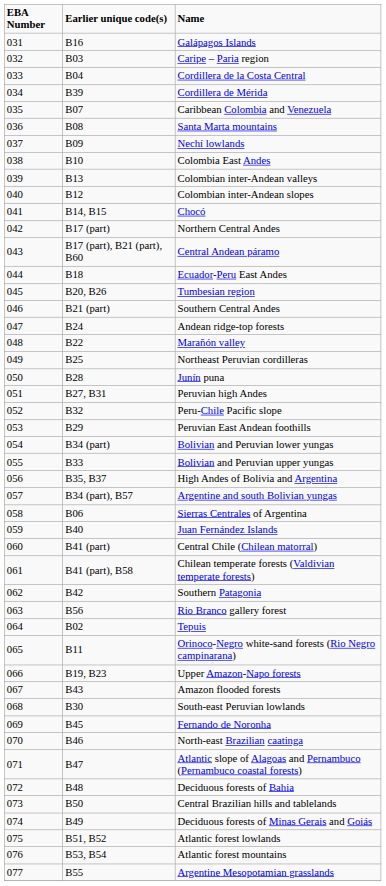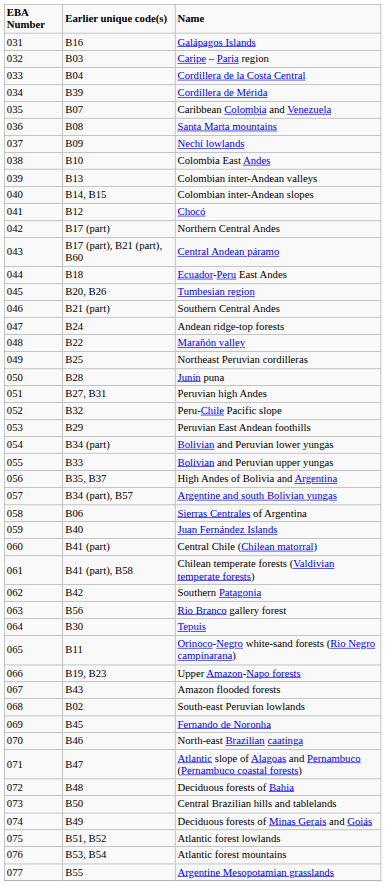Colombian inter-Andean slopes | Earlier unique code(s): B12 -> B14, B15
Chocó | Earlier unique code(s): B14, B15 -> B12
Tepuis | Earlier unique code(s): B02 -> B30
South-east Peruvian lowlands | Earlier unique code(s): B30 -> B02
